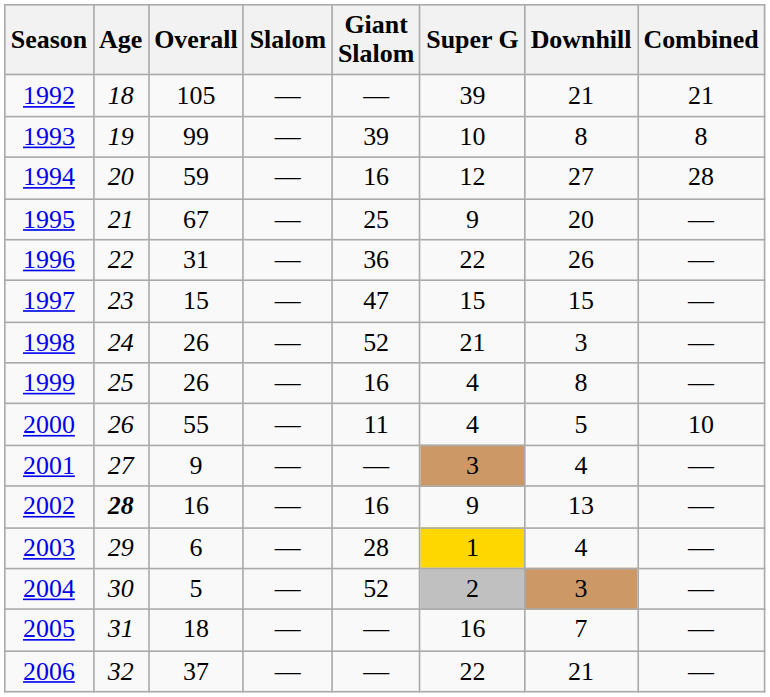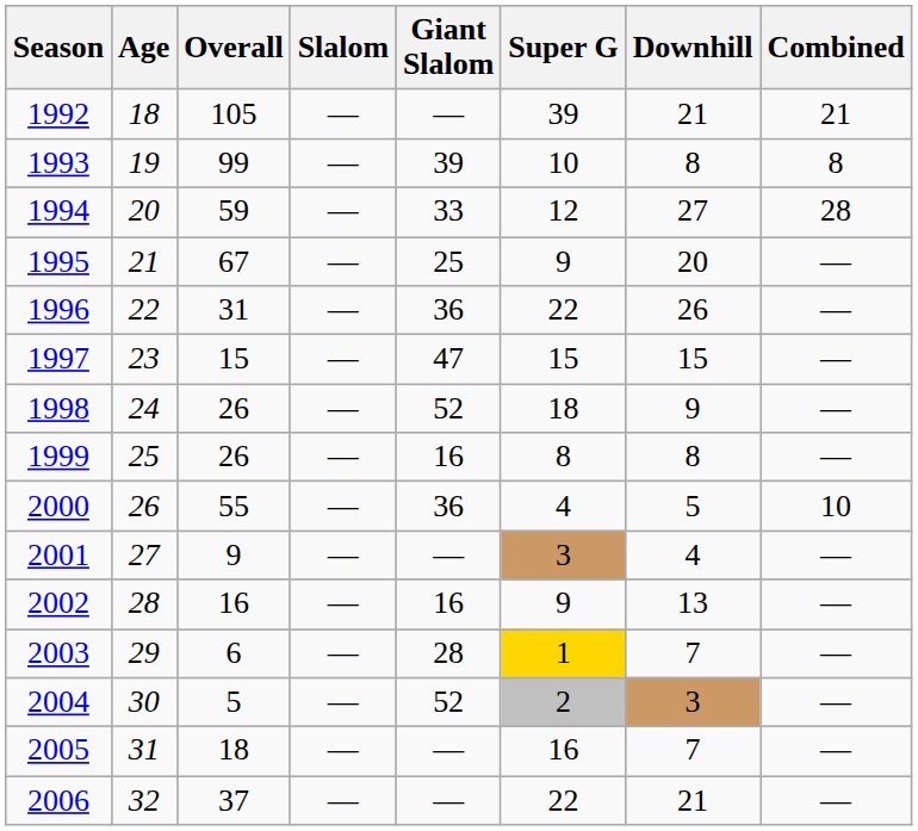1994 | Giant Slalom: 16 -> 33
1998 | Super G: 21 -> 18
1998 | Downhill: 3 -> 9
1999 | Super G: 4 -> 8
2000 | Giant Slalom: 11 -> 36
2002 | Age: bold -> normal
2003 | Downhill: 4 -> 7
